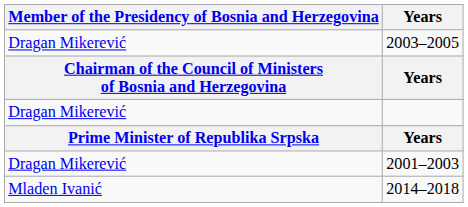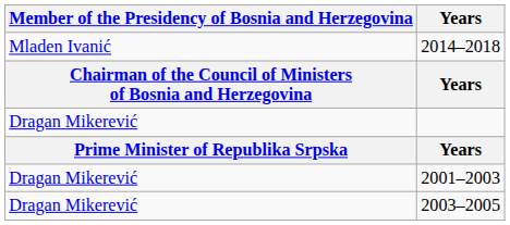rows swapped: 2014–2018 <-> 2003–2005
